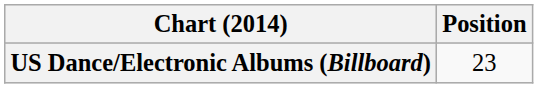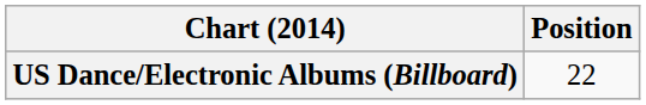US Dance/Electronic Albums (Billboard) | Position: 23 -> 22
